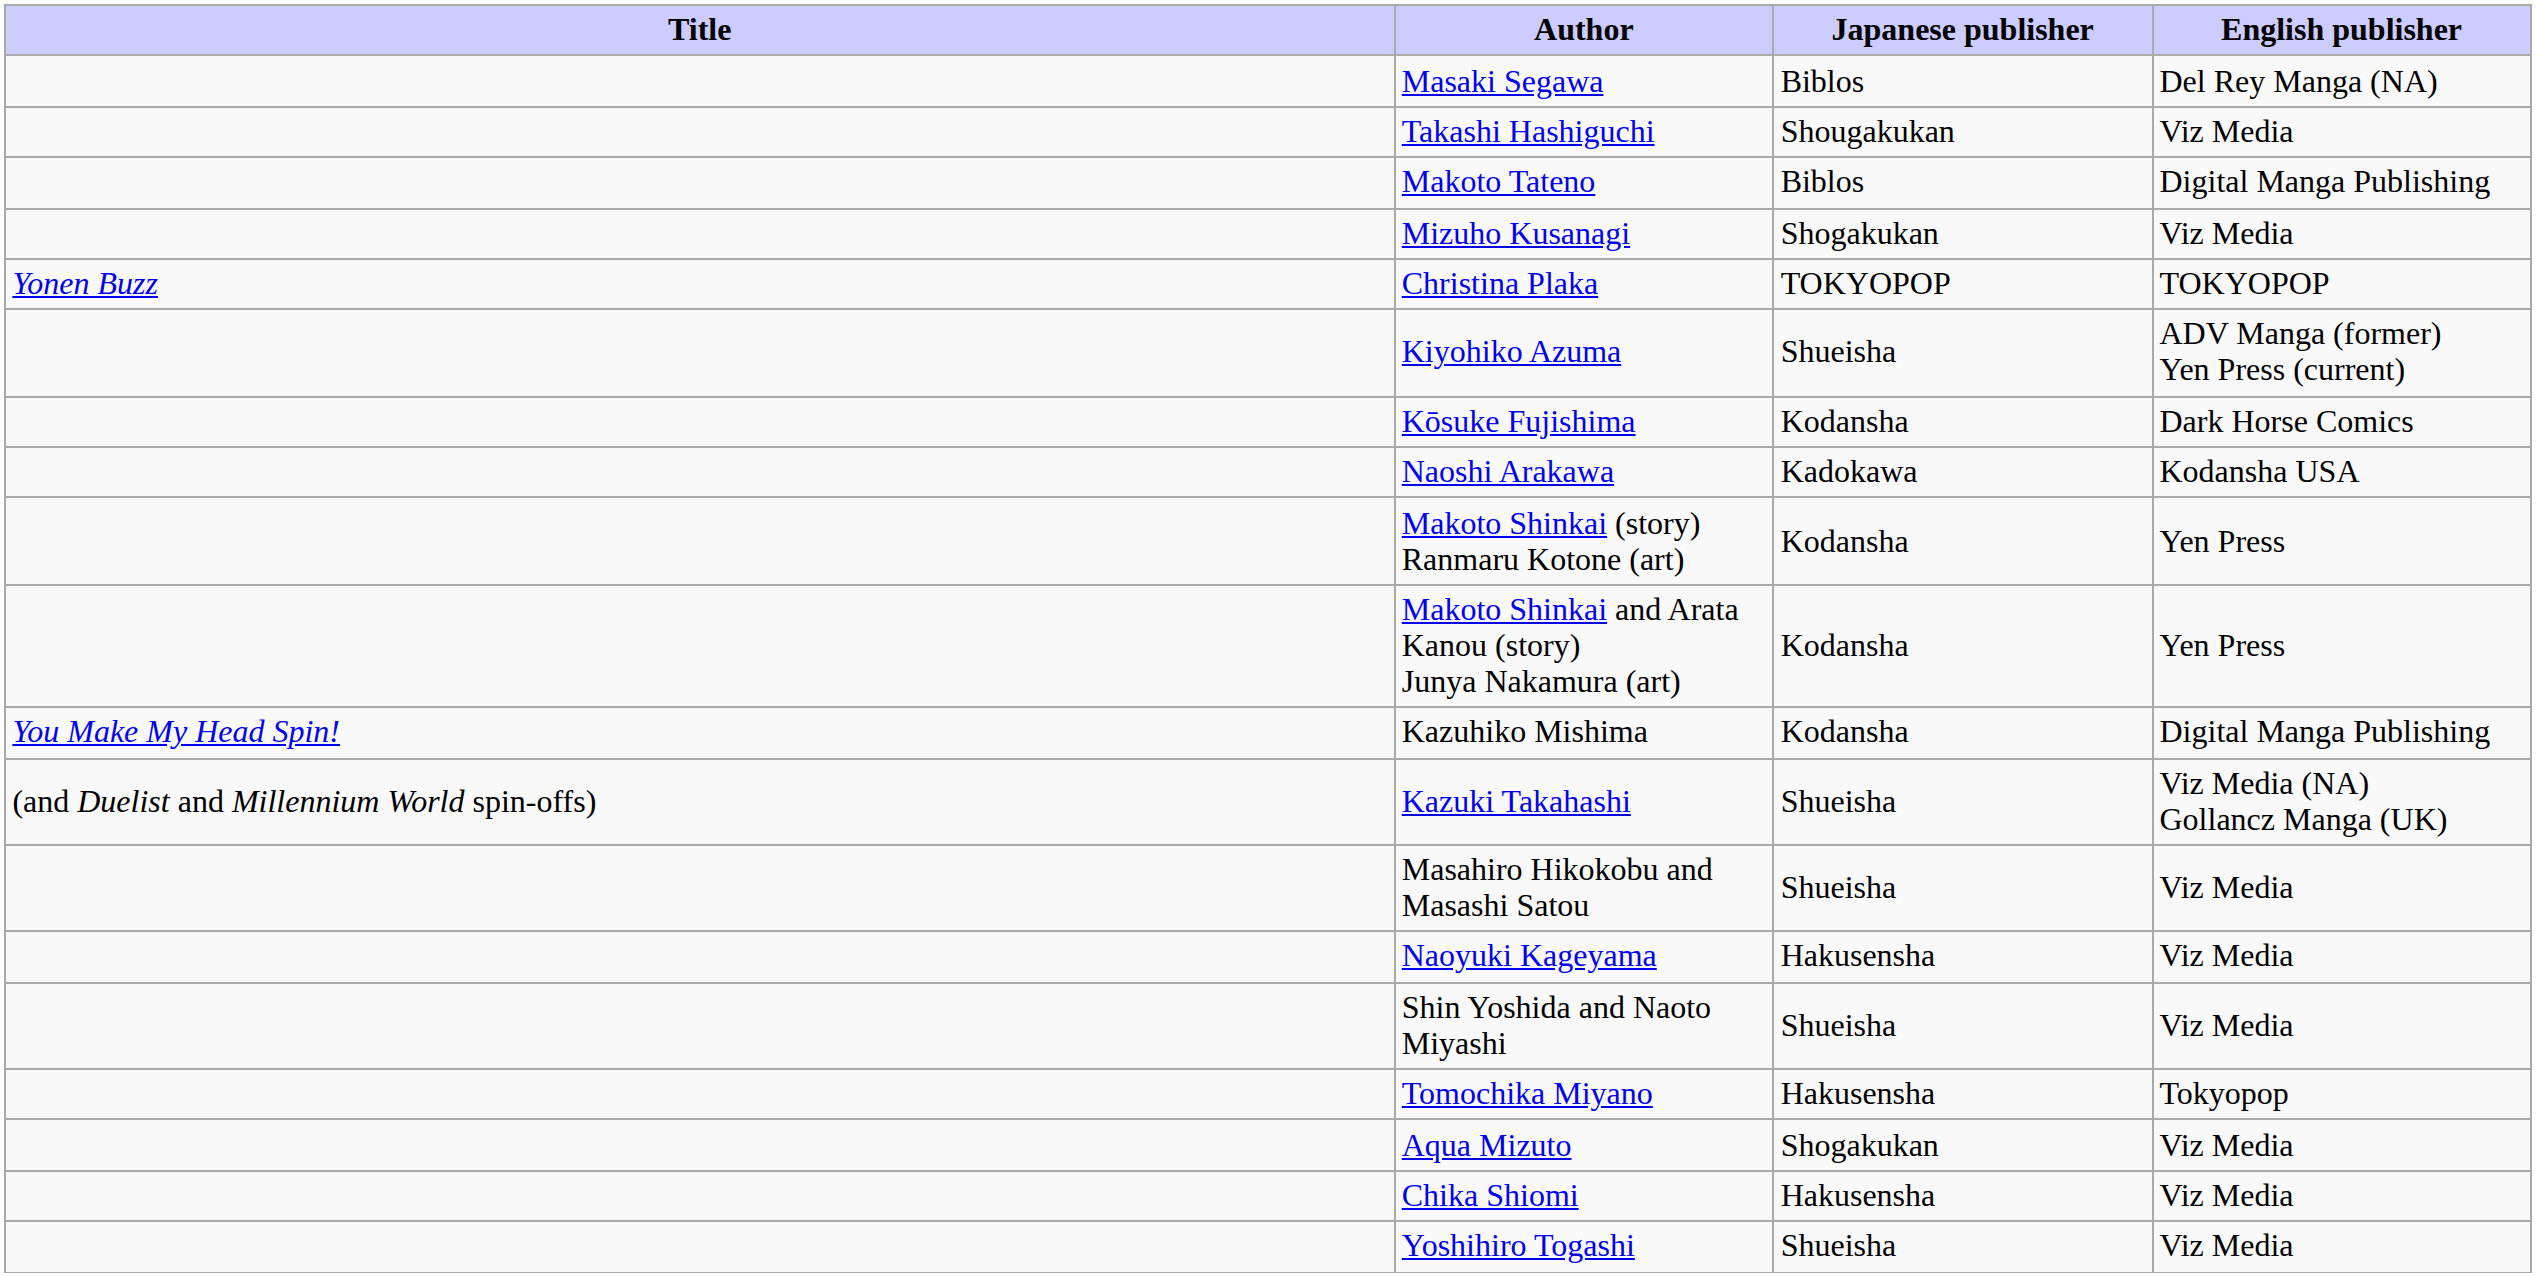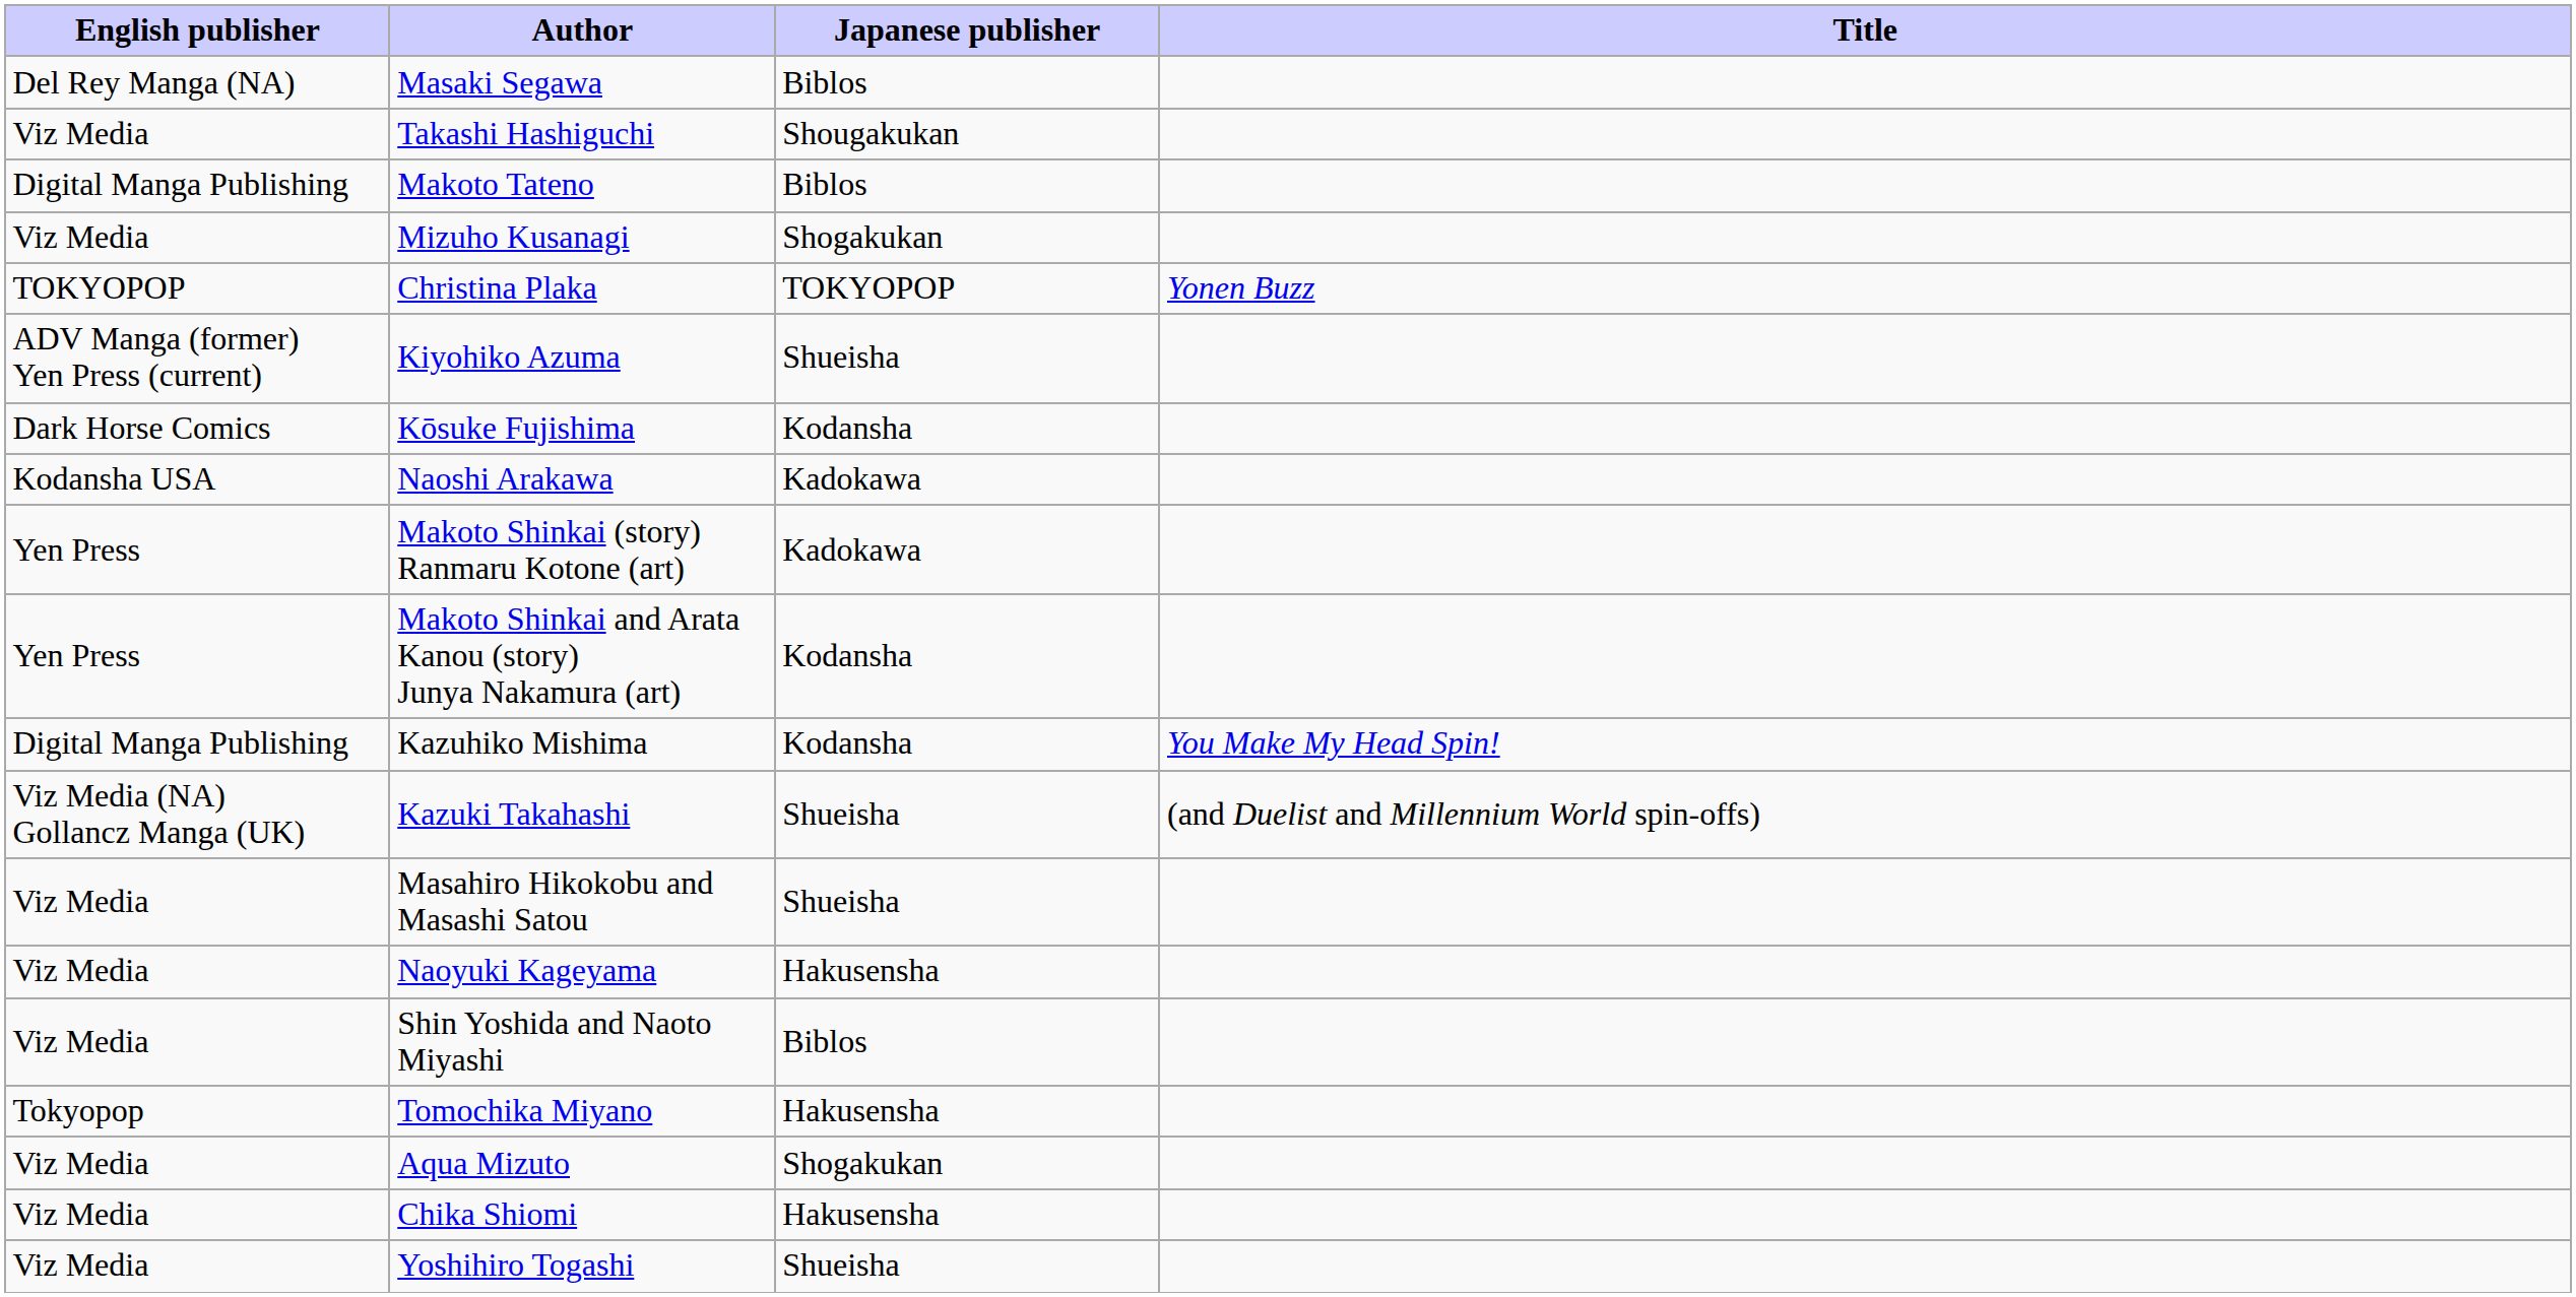columns swapped: Title <-> English publisher
Makoto Shinkai (story) Ranmaru Kotone (art) | Japanese publisher: Kodansha -> Kadokawa
Shin Yoshida and Naoto Miyashi | Japanese publisher: Shueisha -> Biblos
